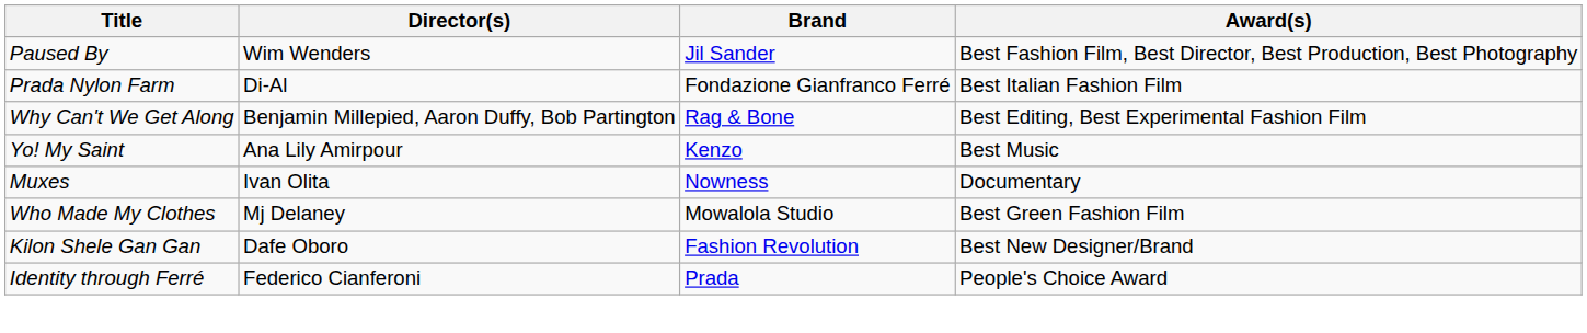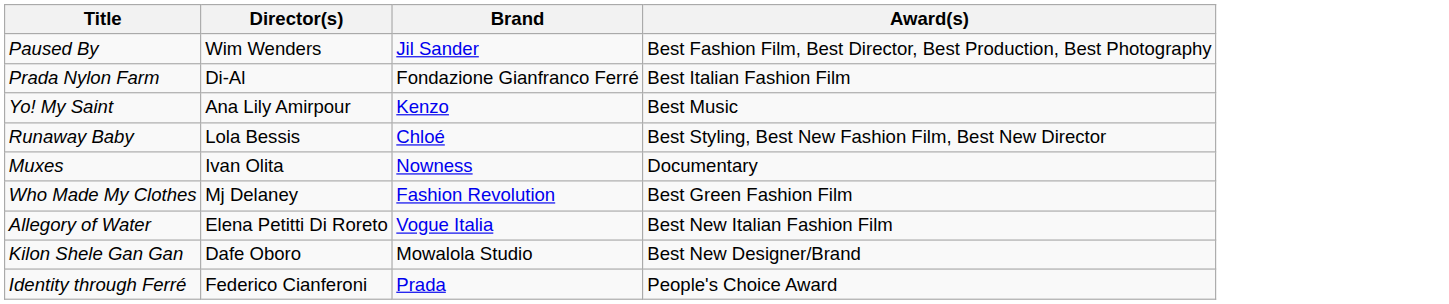- row: Why Can't We Get Along | Benjamin Millepied, Aaron Duffy, Bob Partington | Rag & Bone | Best Editing, Best Experimental Fashion Film
+ row: Runaway Baby | Lola Bessis | Chloé | Best Styling, Best New Fashion Film, Best New Director
Who Made My Clothes | Brand: Mowalola Studio -> Fashion Revolution
+ row: Allegory of Water | Elena Petitti Di Roreto | Vogue Italia | Best New Italian Fashion Film
Kilon Shele Gan Gan | Brand: Fashion Revolution -> Mowalola Studio
